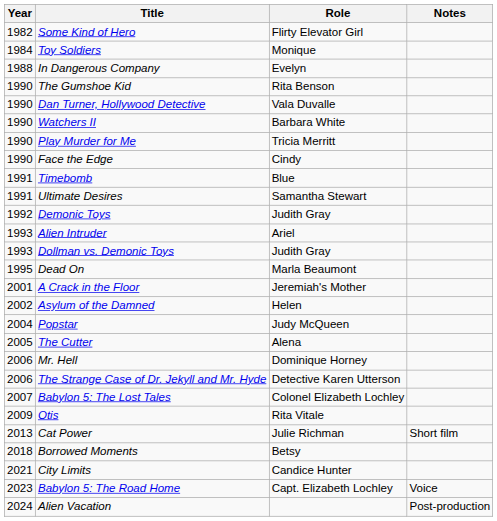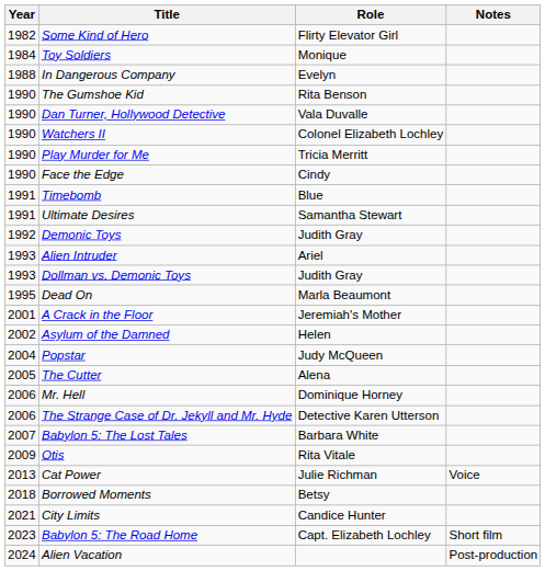Watchers II | Role: Barbara White -> Colonel Elizabeth Lochley
Babylon 5: The Lost Tales | Role: Colonel Elizabeth Lochley -> Barbara White
Cat Power | Notes: Short film -> Voice
Babylon 5: The Road Home | Notes: Voice -> Short film
